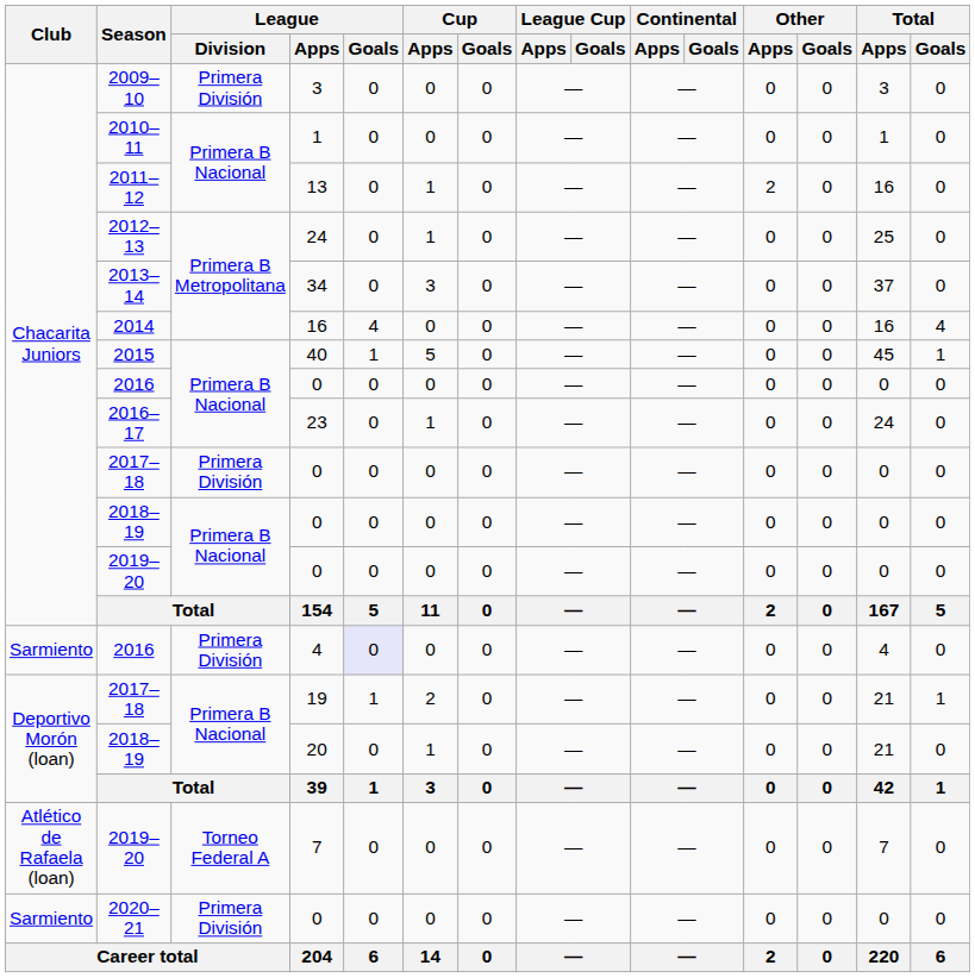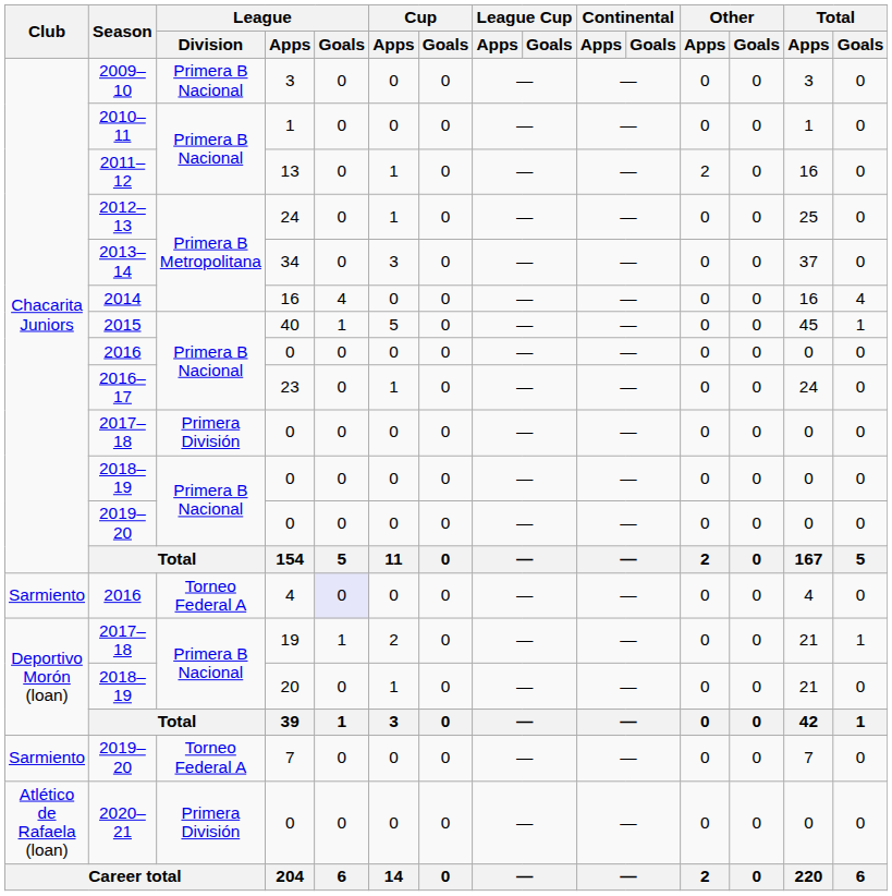2009–10 | League / Division: Primera División -> Primera B Nacional
2016 / 4 | League / Division: Primera División -> Torneo Federal A
2019–20 / 7 | Club: Atlético de Rafaela (loan) -> Sarmiento
2020–21 | Club: Sarmiento -> Atlético de Rafaela (loan)
